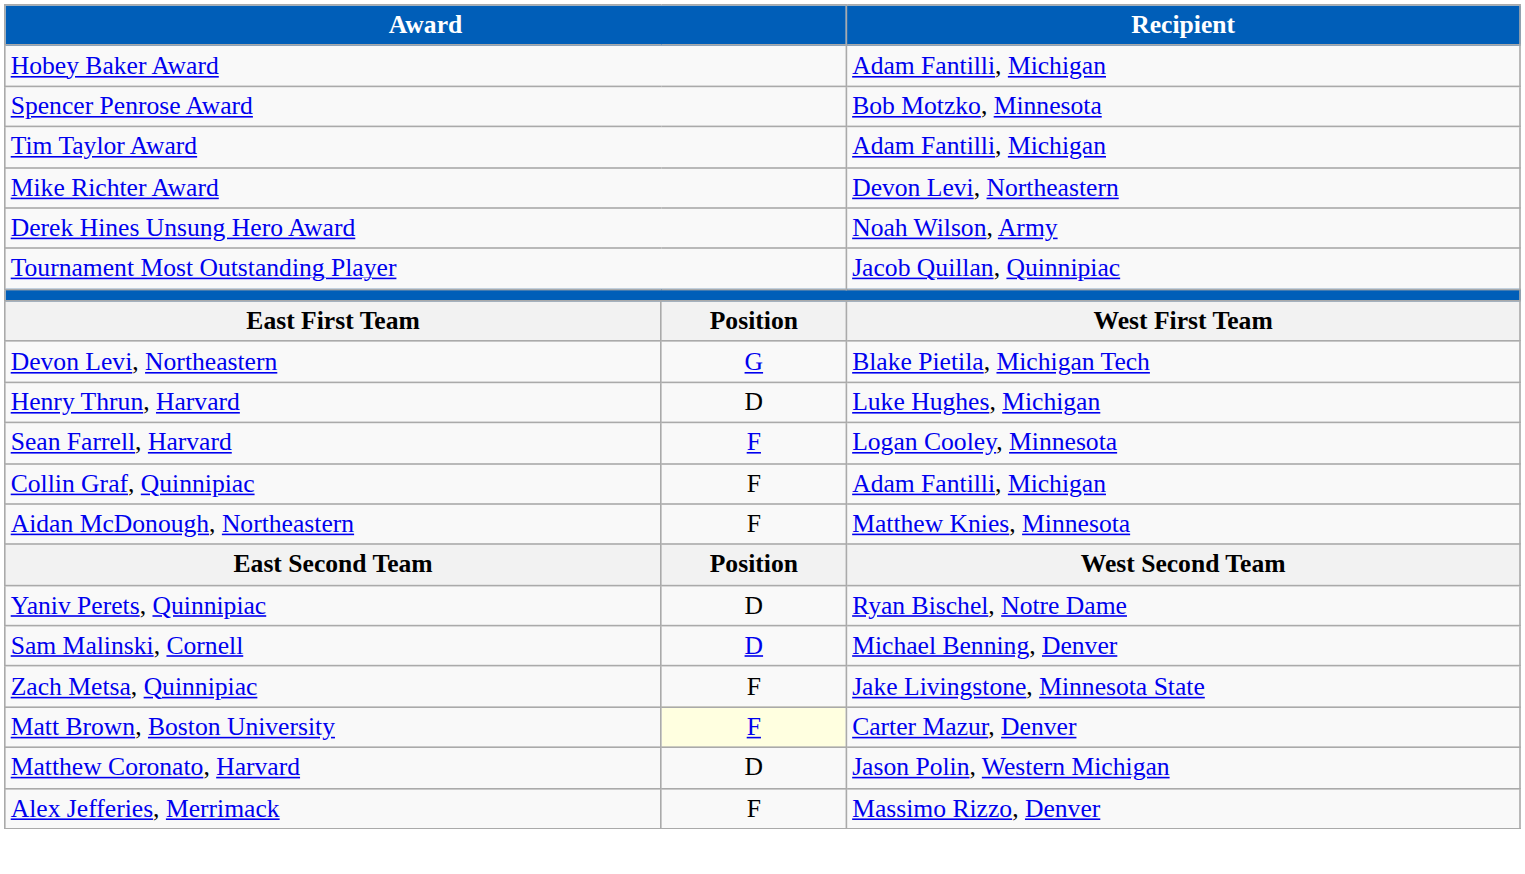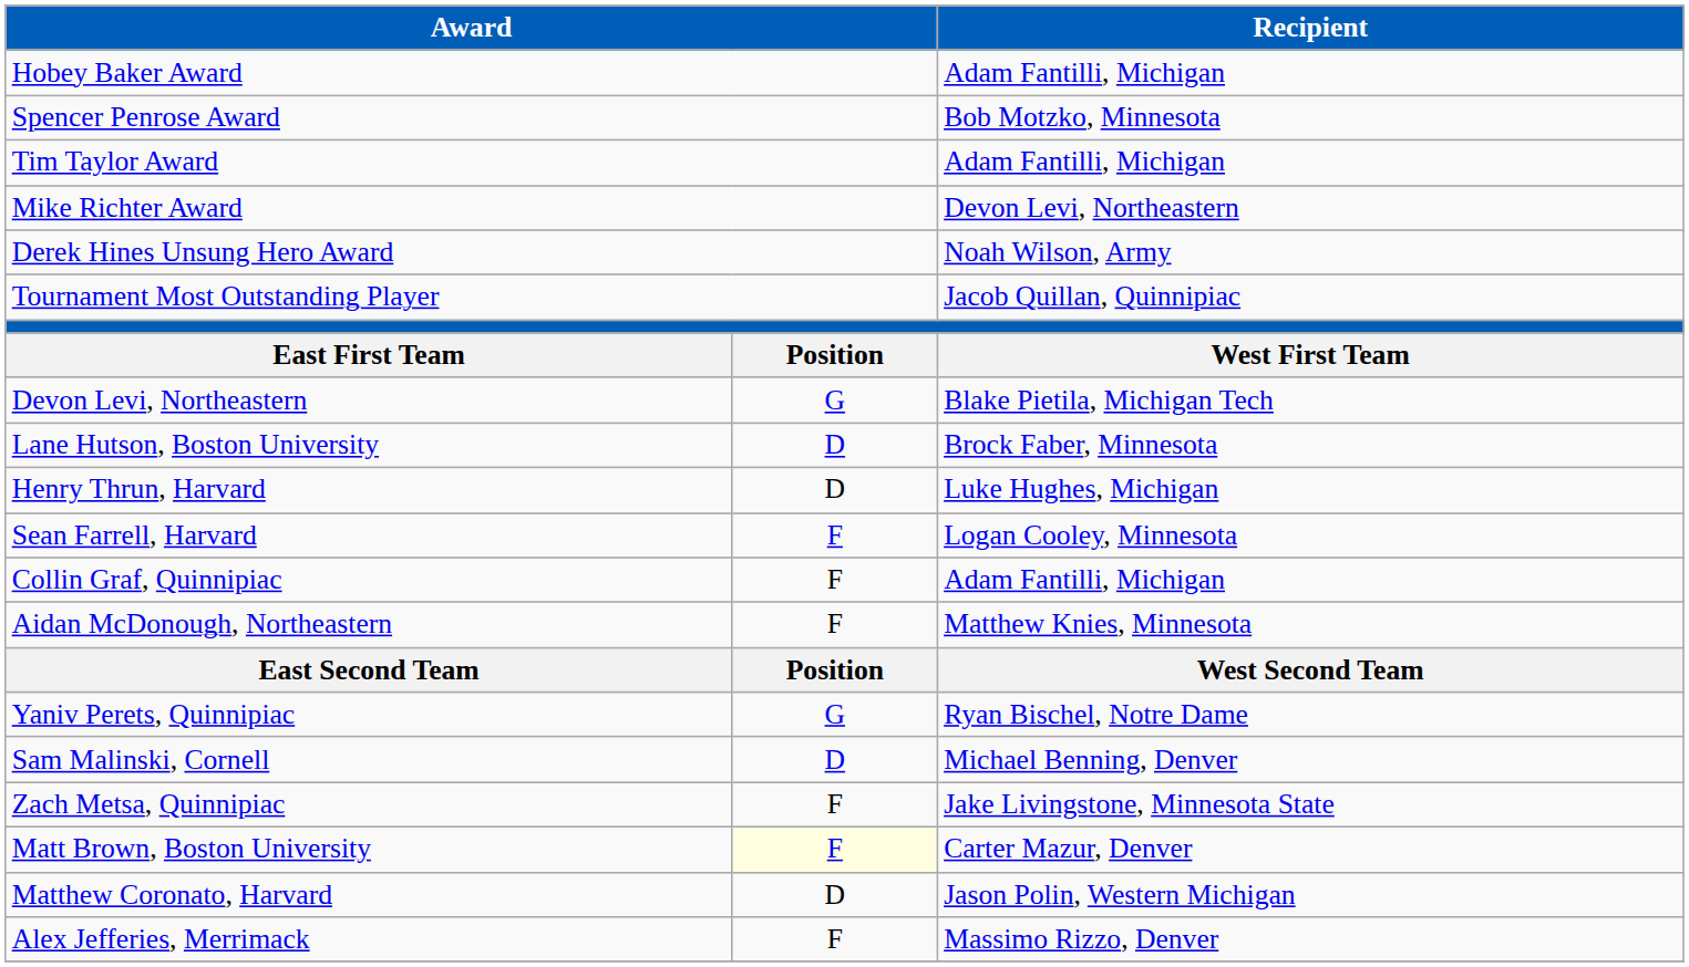+ row: Lane Hutson, Boston University | D | Brock Faber, Minnesota
Yaniv Perets, Quinnipiac | column 2: D -> G
